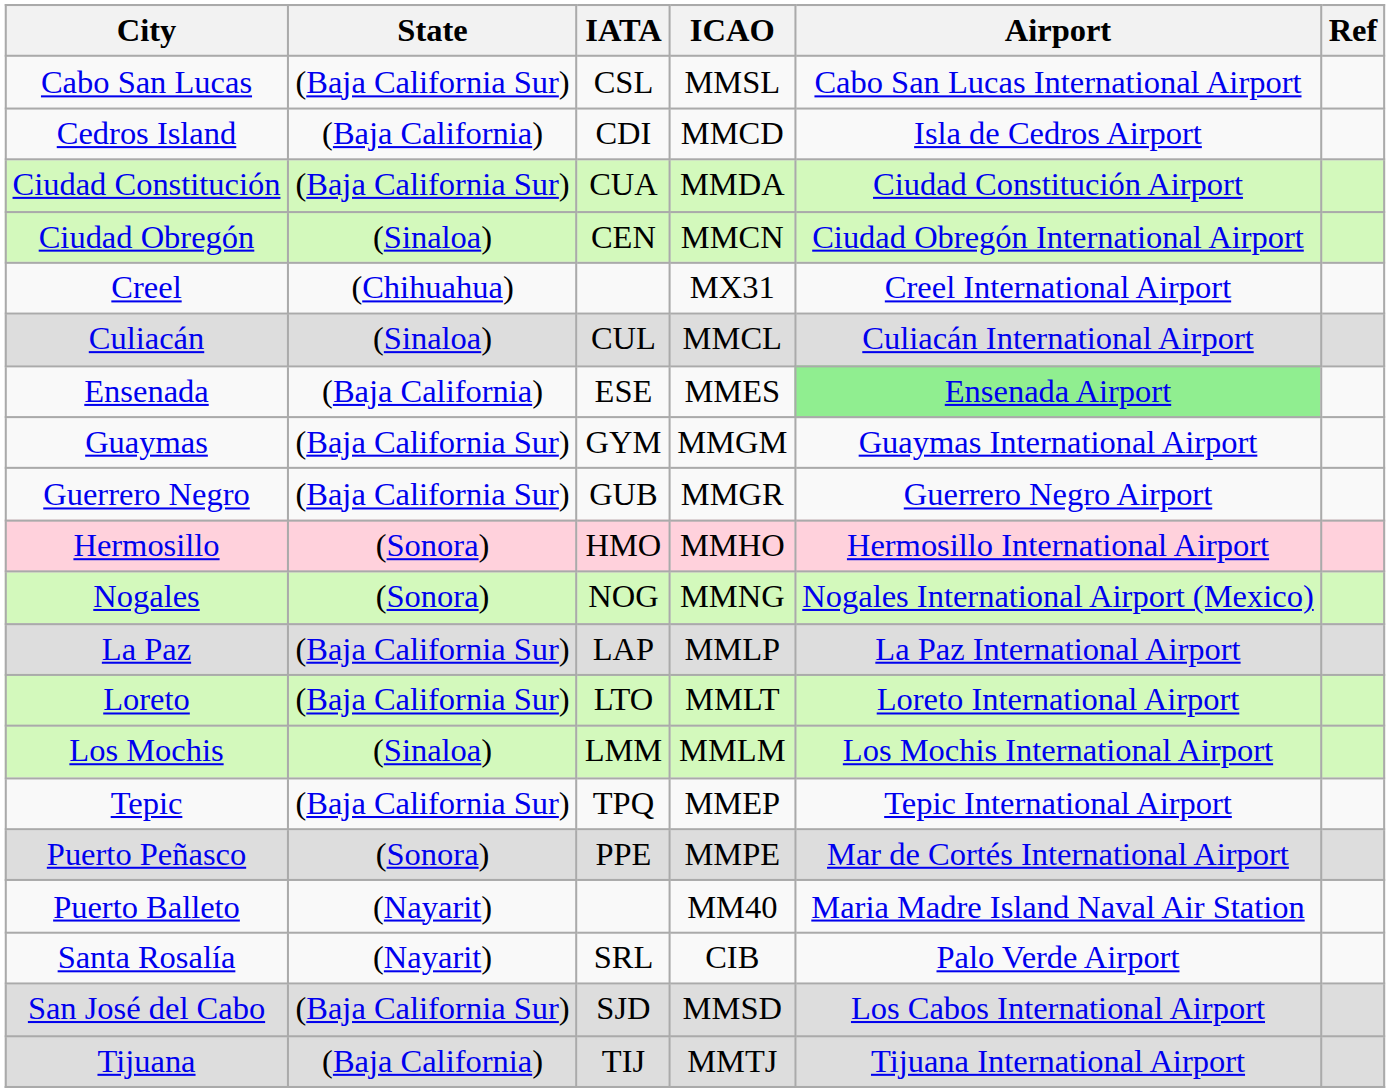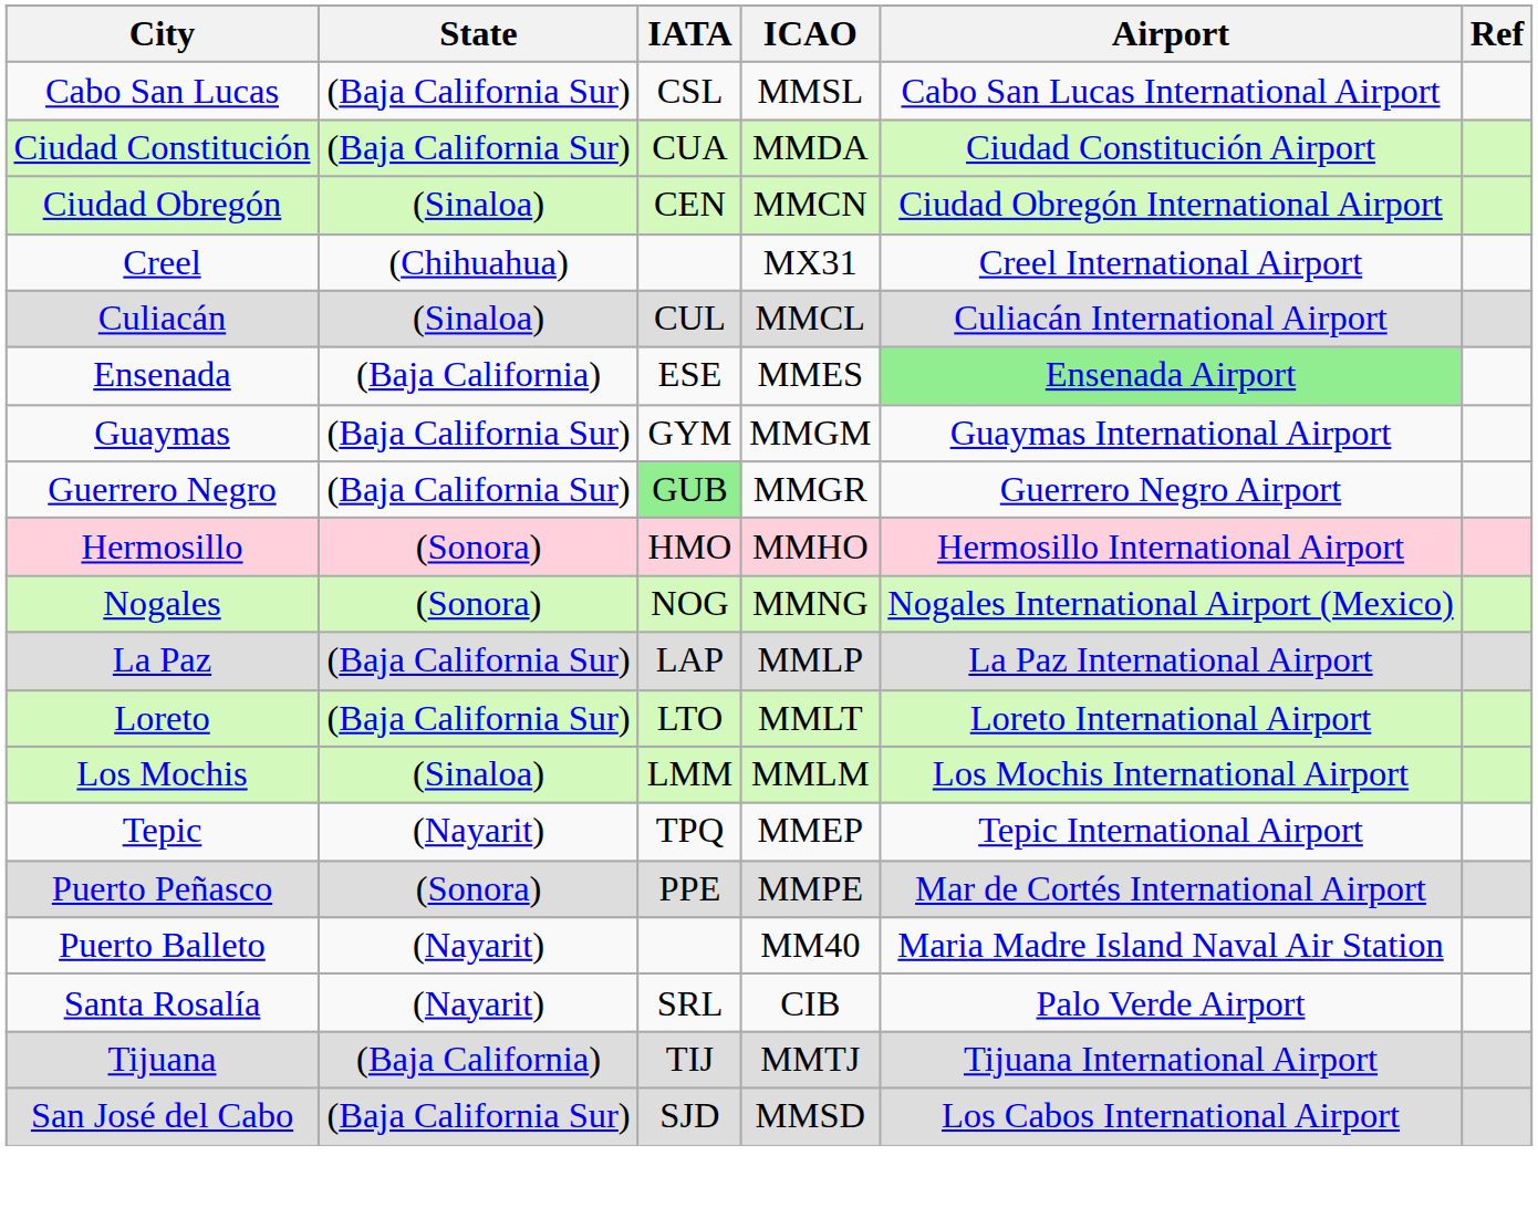- row: Cedros Island | (Baja California) | CDI | MMCD | Isla de Cedros Airport
Guerrero Negro | IATA: no background -> lightgreen background
Tepic | State: (Baja California Sur) -> (Nayarit)
rows swapped: San José del Cabo <-> Tijuana
